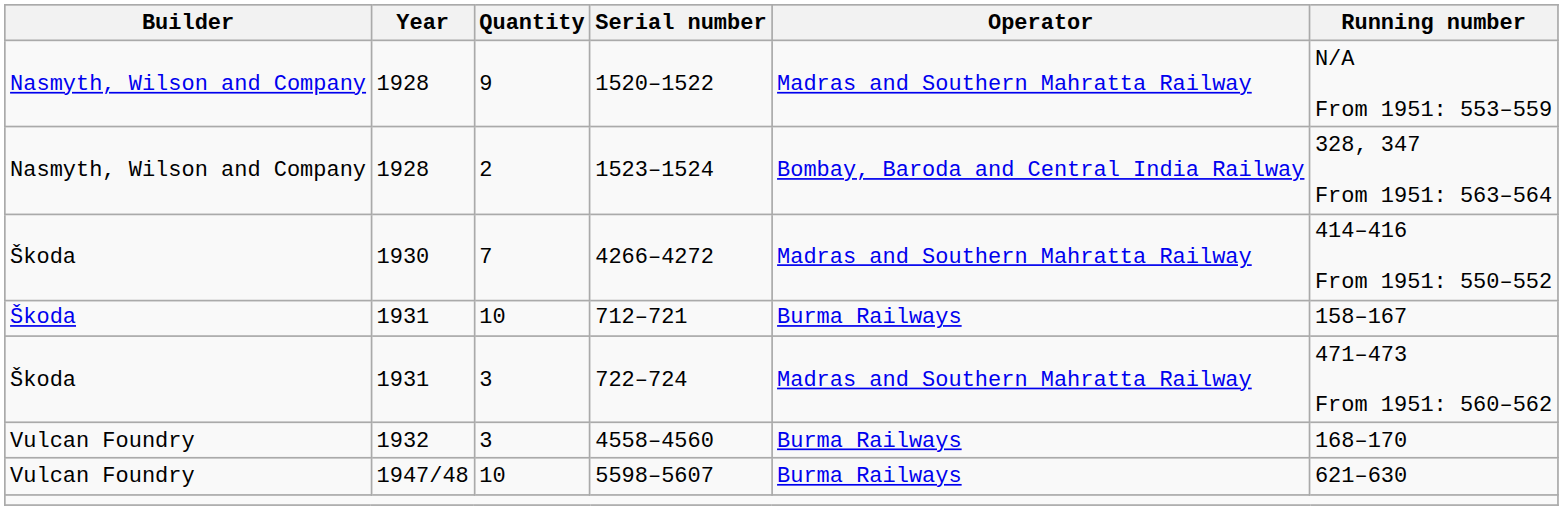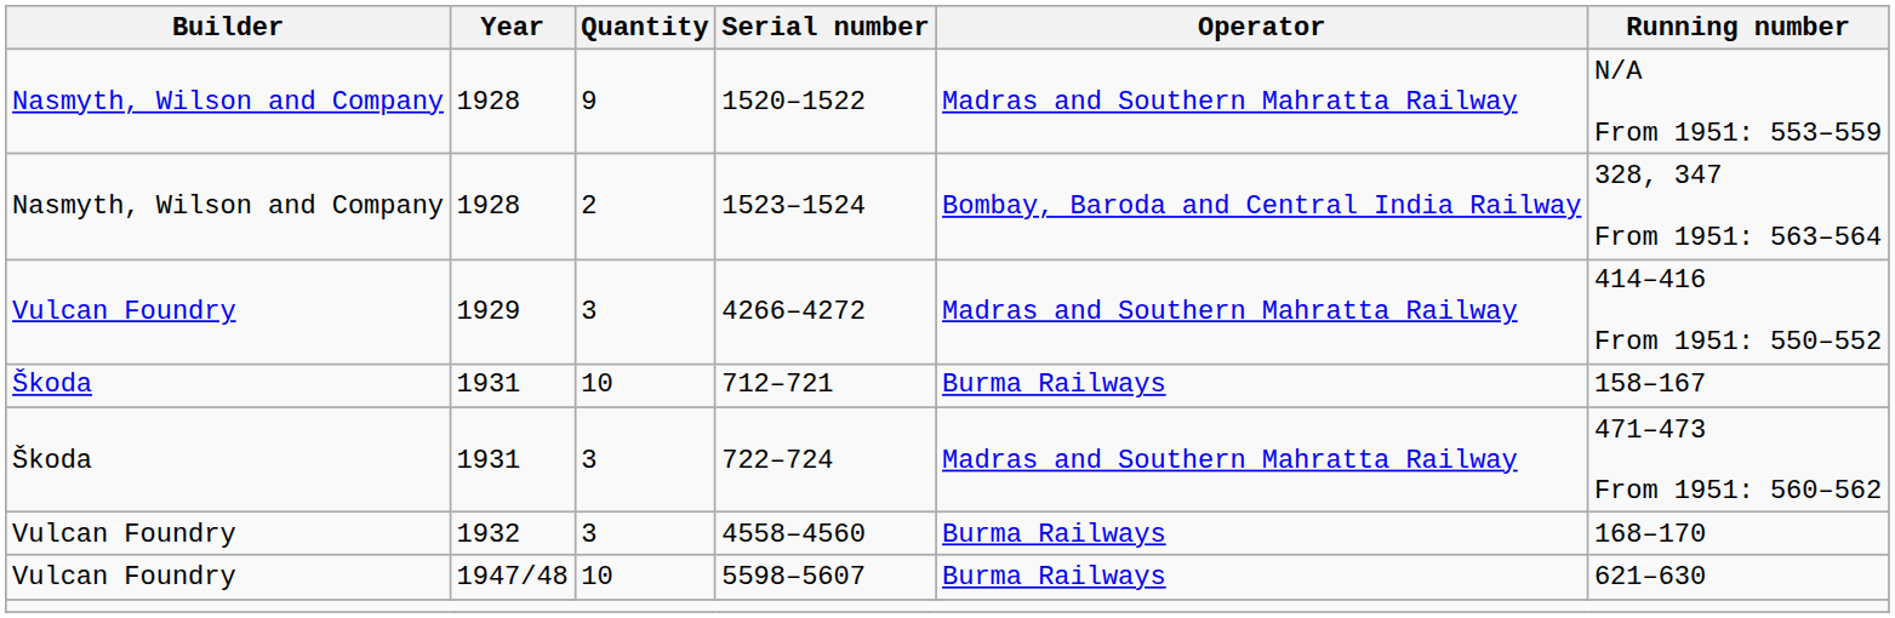4266–4272 | Builder: Škoda -> Vulcan Foundry
4266–4272 | Year: 1930 -> 1929
4266–4272 | Quantity: 7 -> 3
